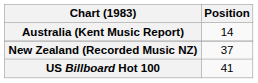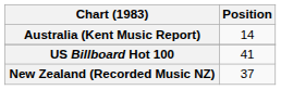rows swapped: New Zealand (Recorded Music NZ) <-> US Billboard Hot 100
